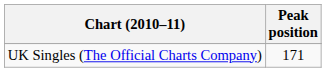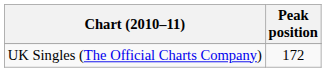UK Singles (The Official Charts Company) | Peak position: 171 -> 172
